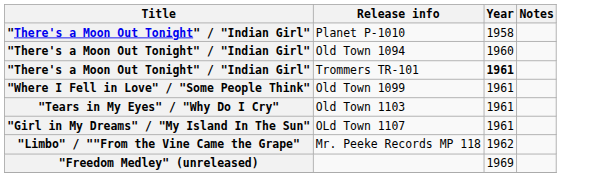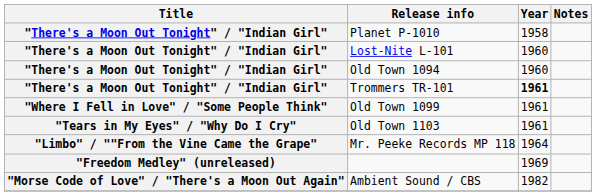+ row: "There's a Moon Out Tonight" / "Indian Girl" | Lost-Nite L-101 | 1960
- row: "Girl in My Dreams" / "My Island In The Sun" | OLd Town 1107 | 1961
Mr. Peeke Records MP 118 | Year: 1962 -> 1964
+ row: "Morse Code of Love" / "There's a Moon Out Again" | Ambient Sound / CBS | 1982
